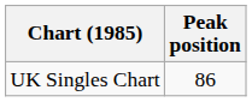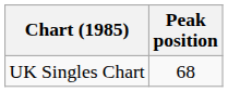UK Singles Chart | Peak position: 86 -> 68
